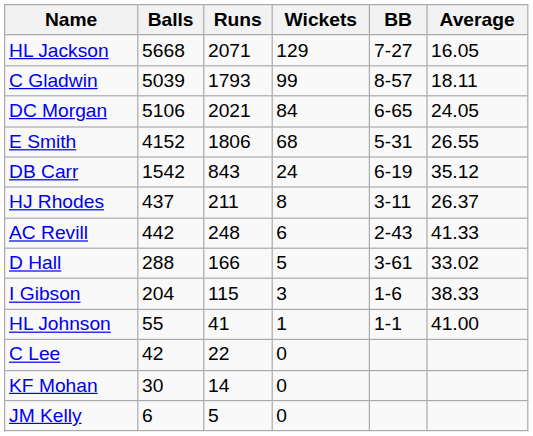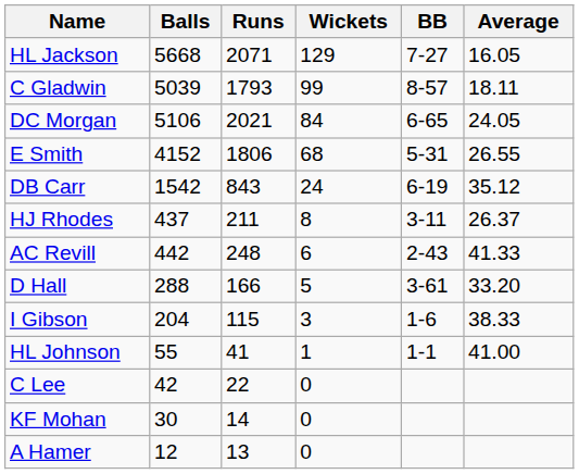D Hall | Average: 33.02 -> 33.20
+ row: A Hamer | 12 | 13 | 0
- row: JM Kelly | 6 | 5 | 0
